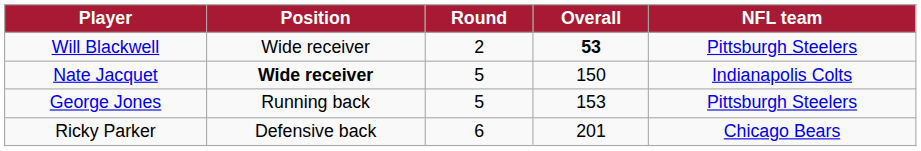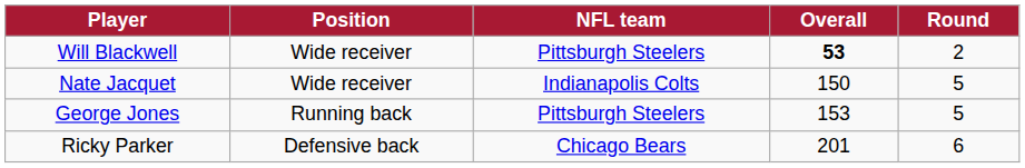columns swapped: Round <-> NFL team
Nate Jacquet | Position: bold -> normal
